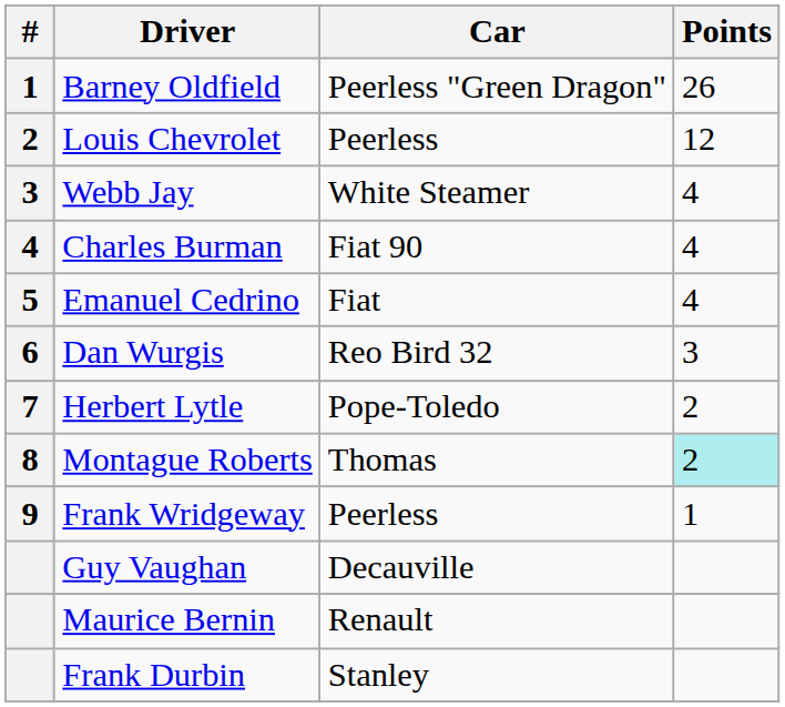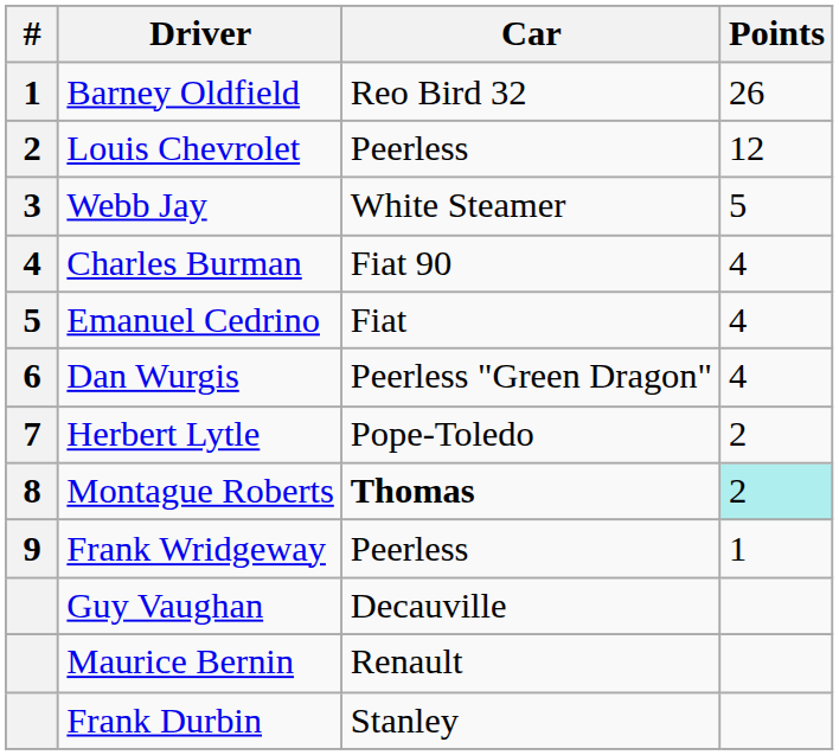Barney Oldfield | Car: Peerless "Green Dragon" -> Reo Bird 32
Webb Jay | Points: 4 -> 5
Dan Wurgis | Car: Reo Bird 32 -> Peerless "Green Dragon"
Dan Wurgis | Points: 3 -> 4
Montague Roberts | Car: normal -> bold
